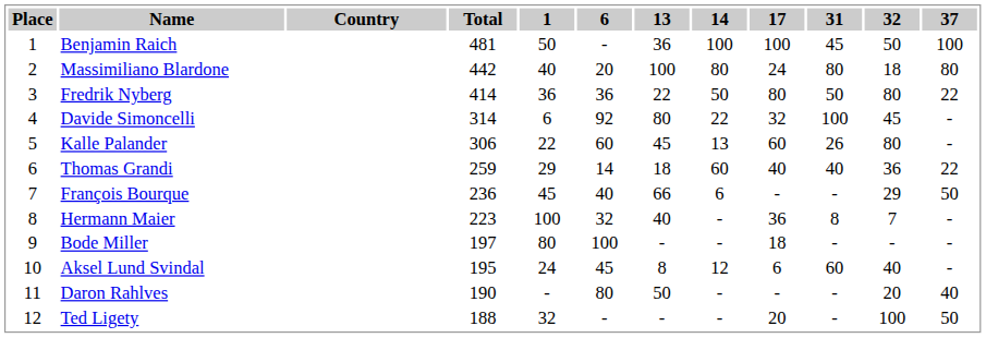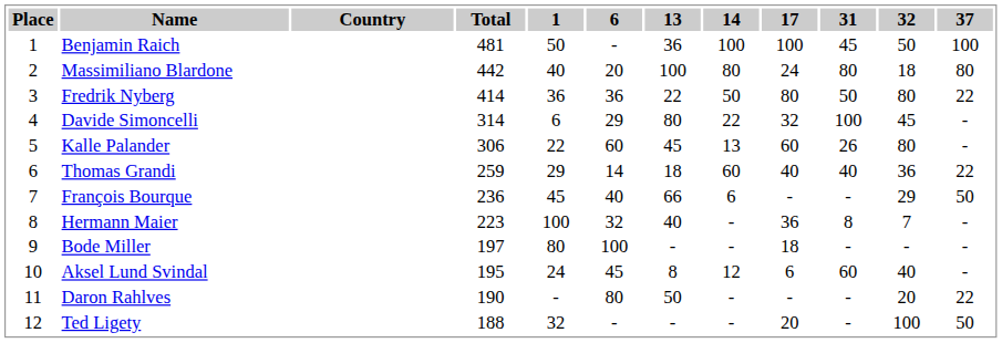Davide Simoncelli | 6: 92 -> 29
Daron Rahlves | 37: 40 -> 22
